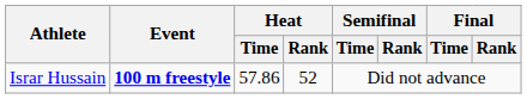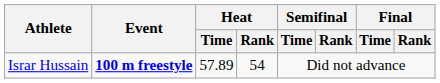Israr Hussain | Heat / Time: 57.86 -> 57.89
Israr Hussain | Heat / Rank: 52 -> 54
